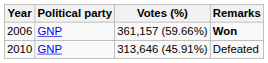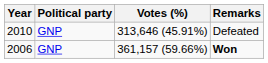rows swapped: Won <-> Defeated
